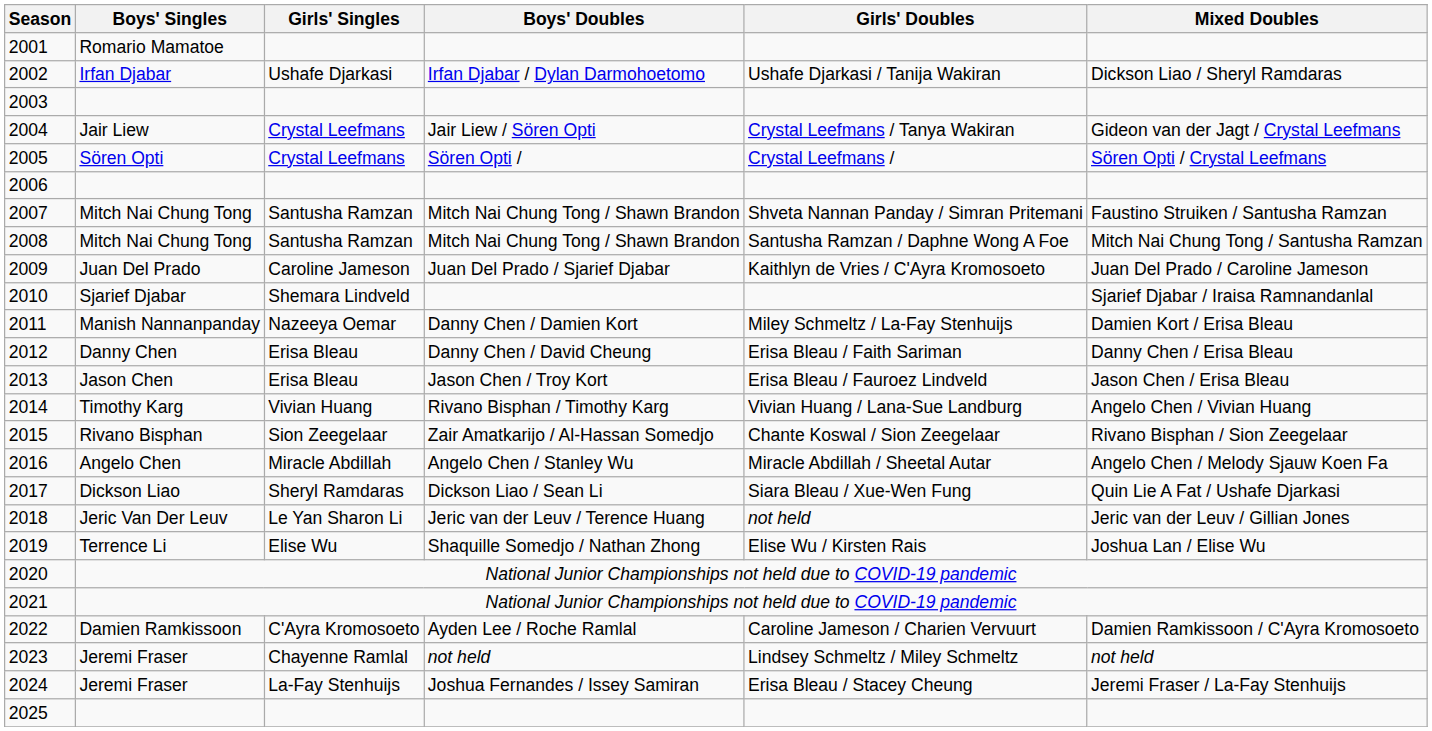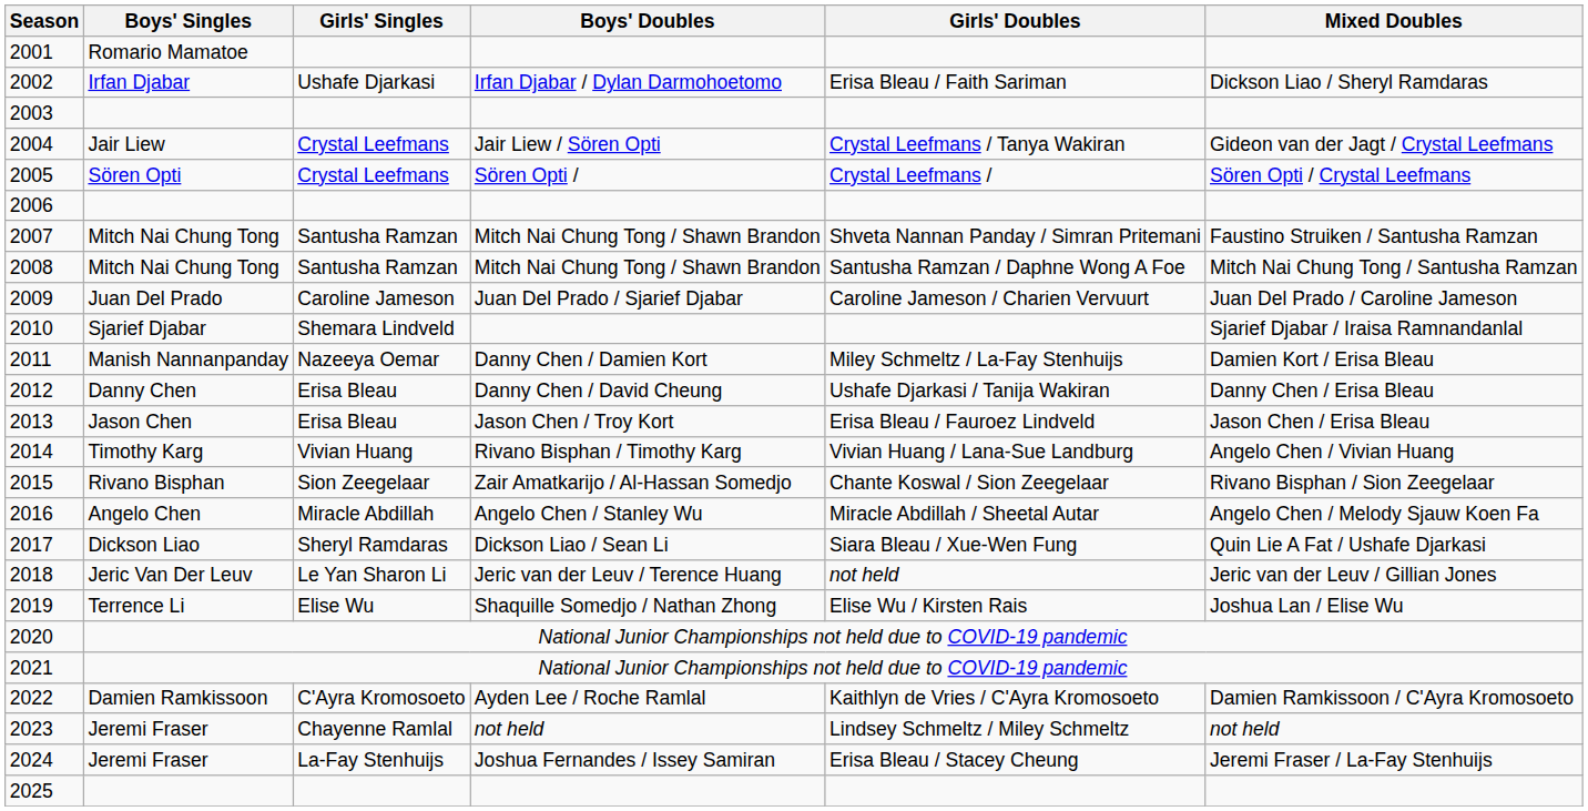2002 | Girls' Doubles: Ushafe Djarkasi / Tanija Wakiran -> Erisa Bleau / Faith Sariman
2009 | Girls' Doubles: Kaithlyn de Vries / C'Ayra Kromosoeto -> Caroline Jameson / Charien Vervuurt
2012 | Girls' Doubles: Erisa Bleau / Faith Sariman -> Ushafe Djarkasi / Tanija Wakiran
2022 | Girls' Doubles: Caroline Jameson / Charien Vervuurt -> Kaithlyn de Vries / C'Ayra Kromosoeto
